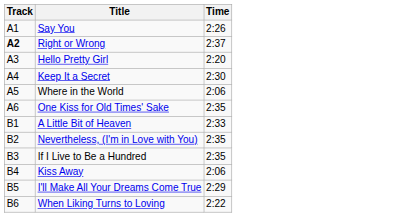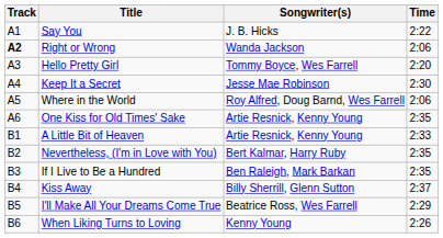+ column: Songwriter(s) | J. B. Hicks | Wanda Jackson | Tommy Boyce, Wes Farrell | Jesse Mae Robinson | Roy Alfred, Doug Barnd, Wes Farrell | Artie Resnick, Kenny Young | Artie Resnick, Kenny Young | Bert Kalmar, Harry Ruby | Ben Raleigh, Mark Barkan | Billy Sherrill, Glenn Sutton | Beatrice Ross, Wes Farrell | Kenny Young
Say You | Time: 2:26 -> 2:22
Right or Wrong | Time: 2:37 -> 2:06
Kiss Away | Time: 2:06 -> 2:37
When Liking Turns to Loving | Time: 2:22 -> 2:26
